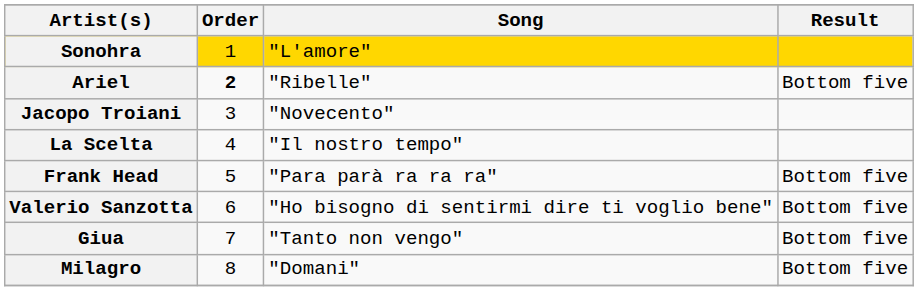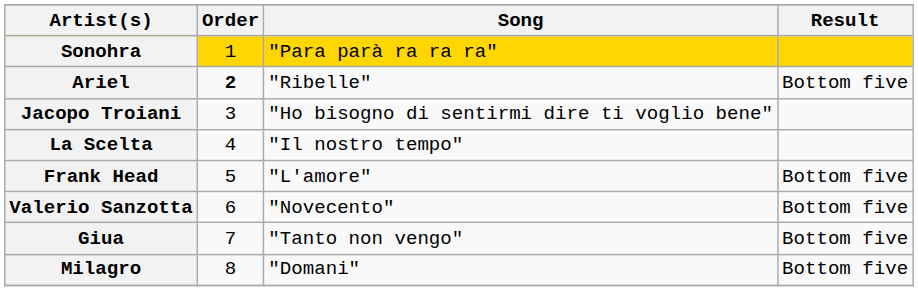Sonohra | Song: "L'amore" -> "Para parà ra ra ra"
Jacopo Troiani | Song: "Novecento" -> "Ho bisogno di sentirmi dire ti voglio bene"
Frank Head | Song: "Para parà ra ra ra" -> "L'amore"
Valerio Sanzotta | Song: "Ho bisogno di sentirmi dire ti voglio bene" -> "Novecento"
